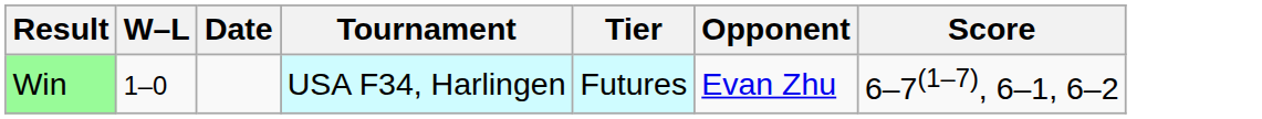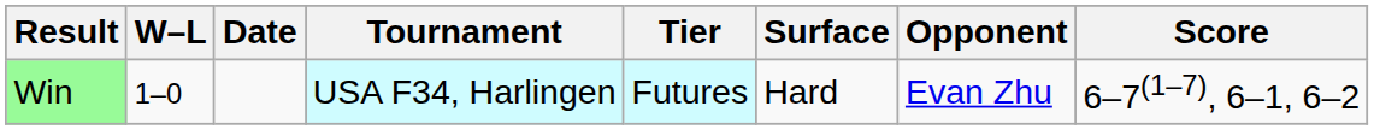+ column: Surface | Hard
